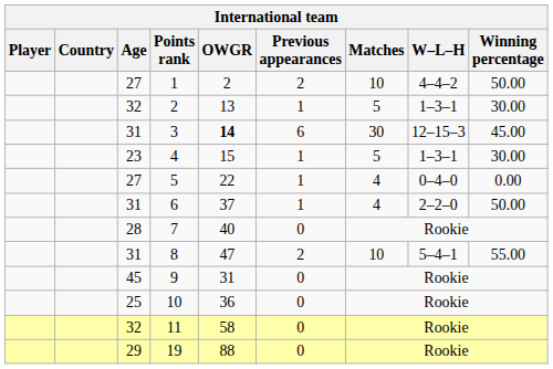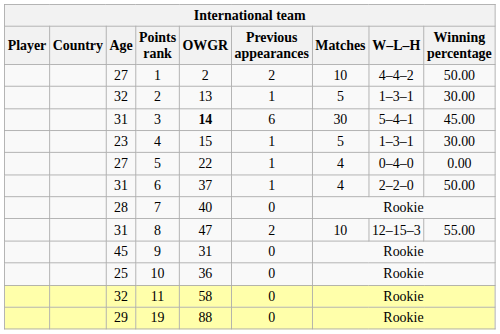3 | W–L–H: 12–15–3 -> 5–4–1
8 | W–L–H: 5–4–1 -> 12–15–3
